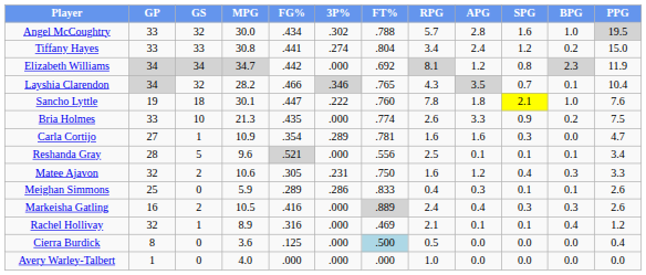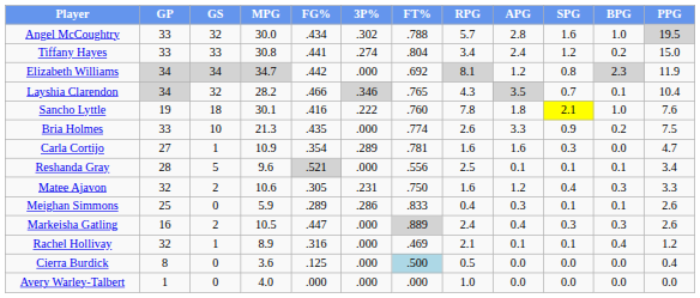Sancho Lyttle | FG%: .447 -> .416
Markeisha Gatling | FG%: .416 -> .447
